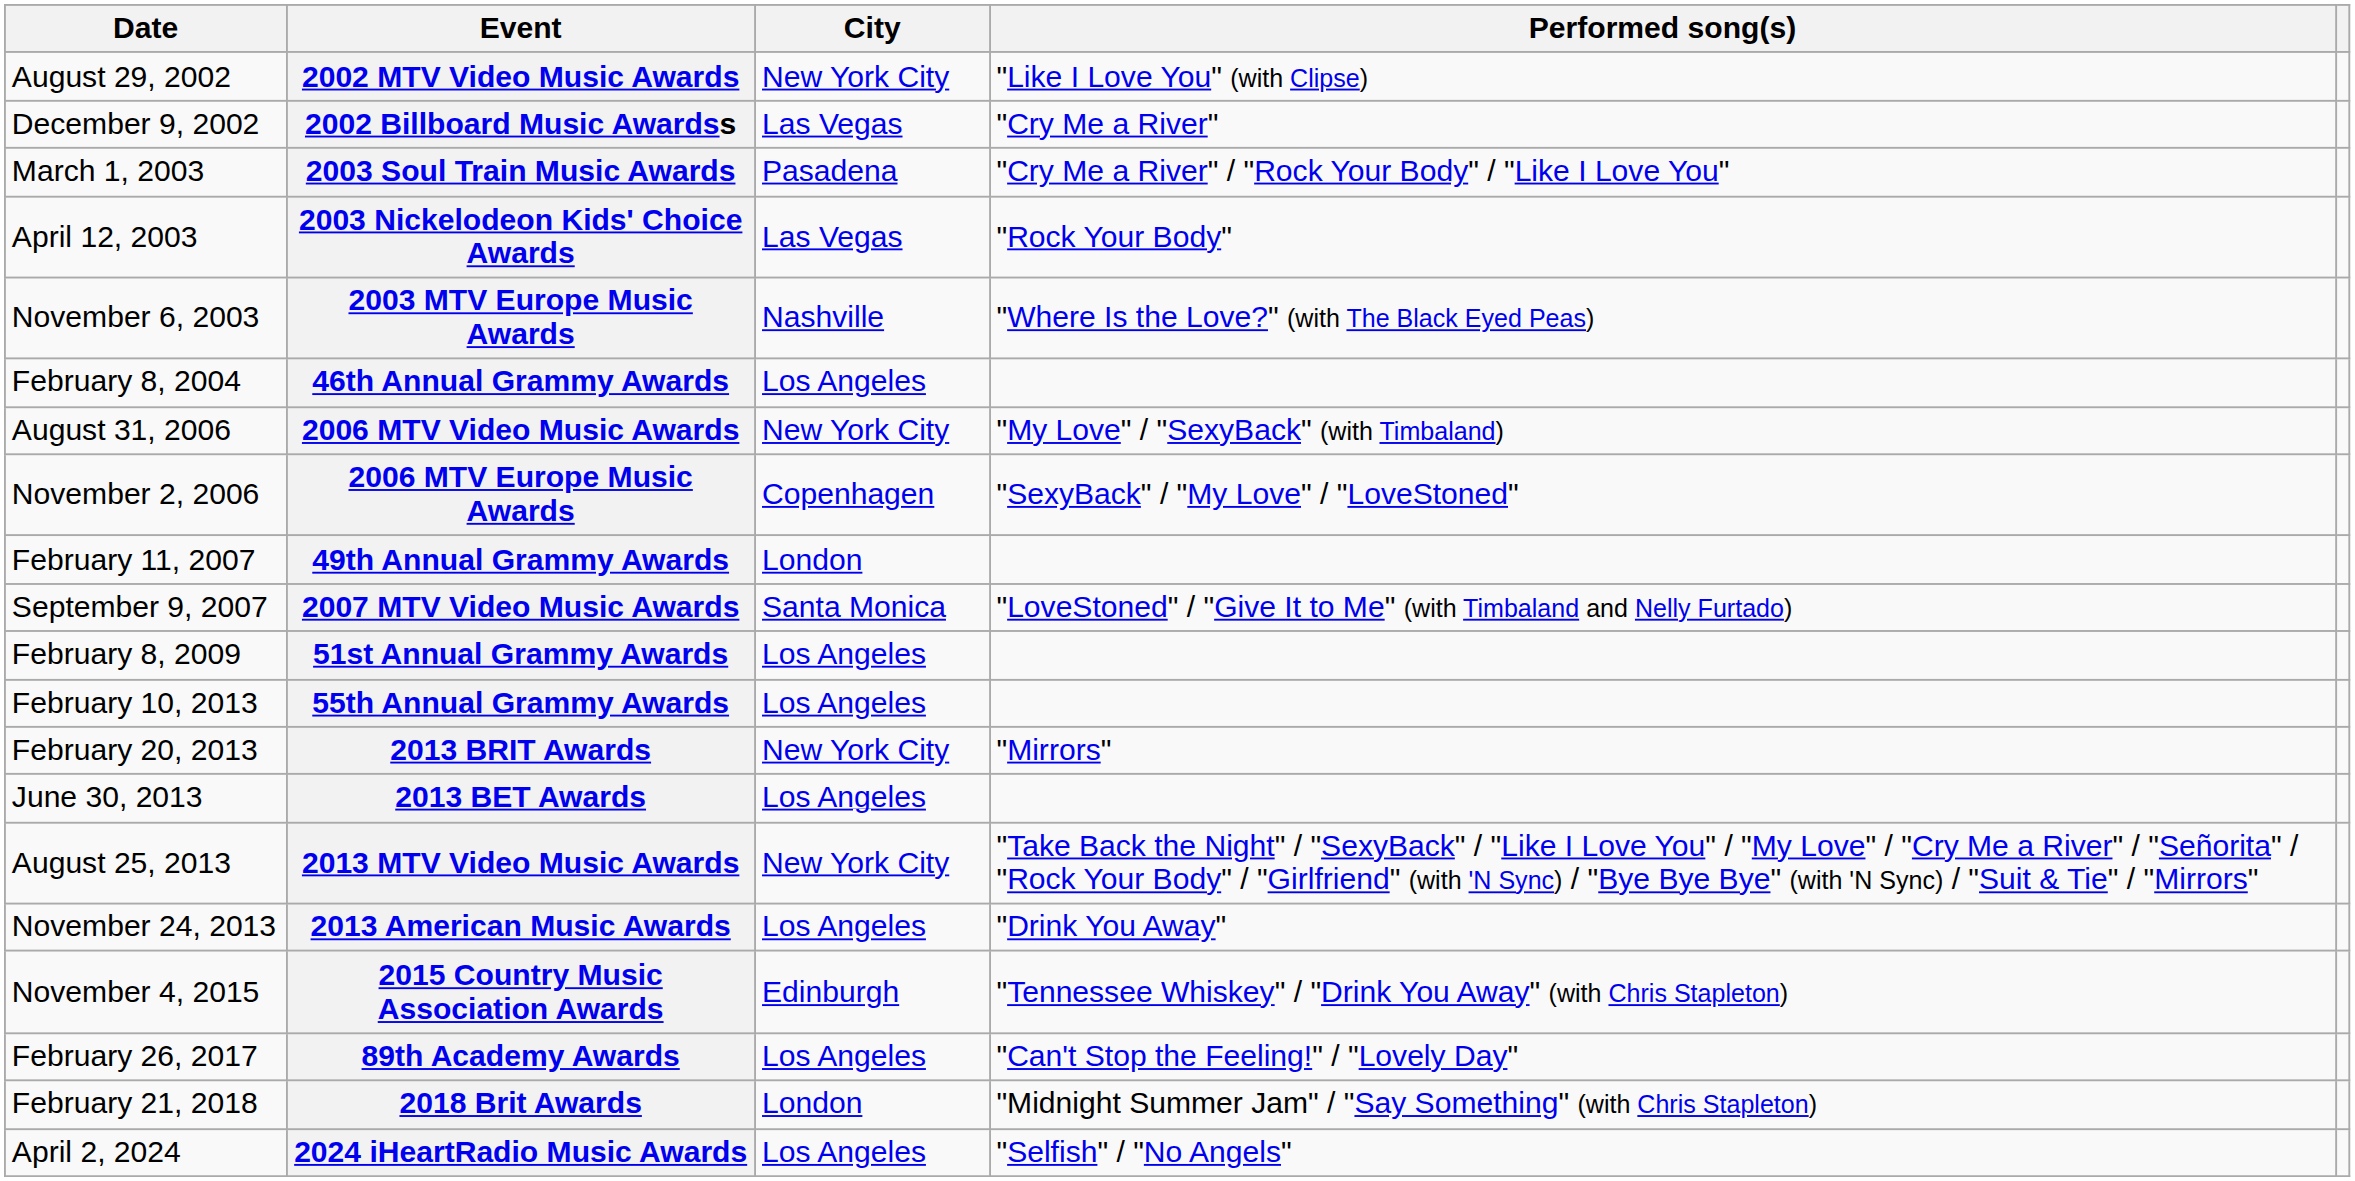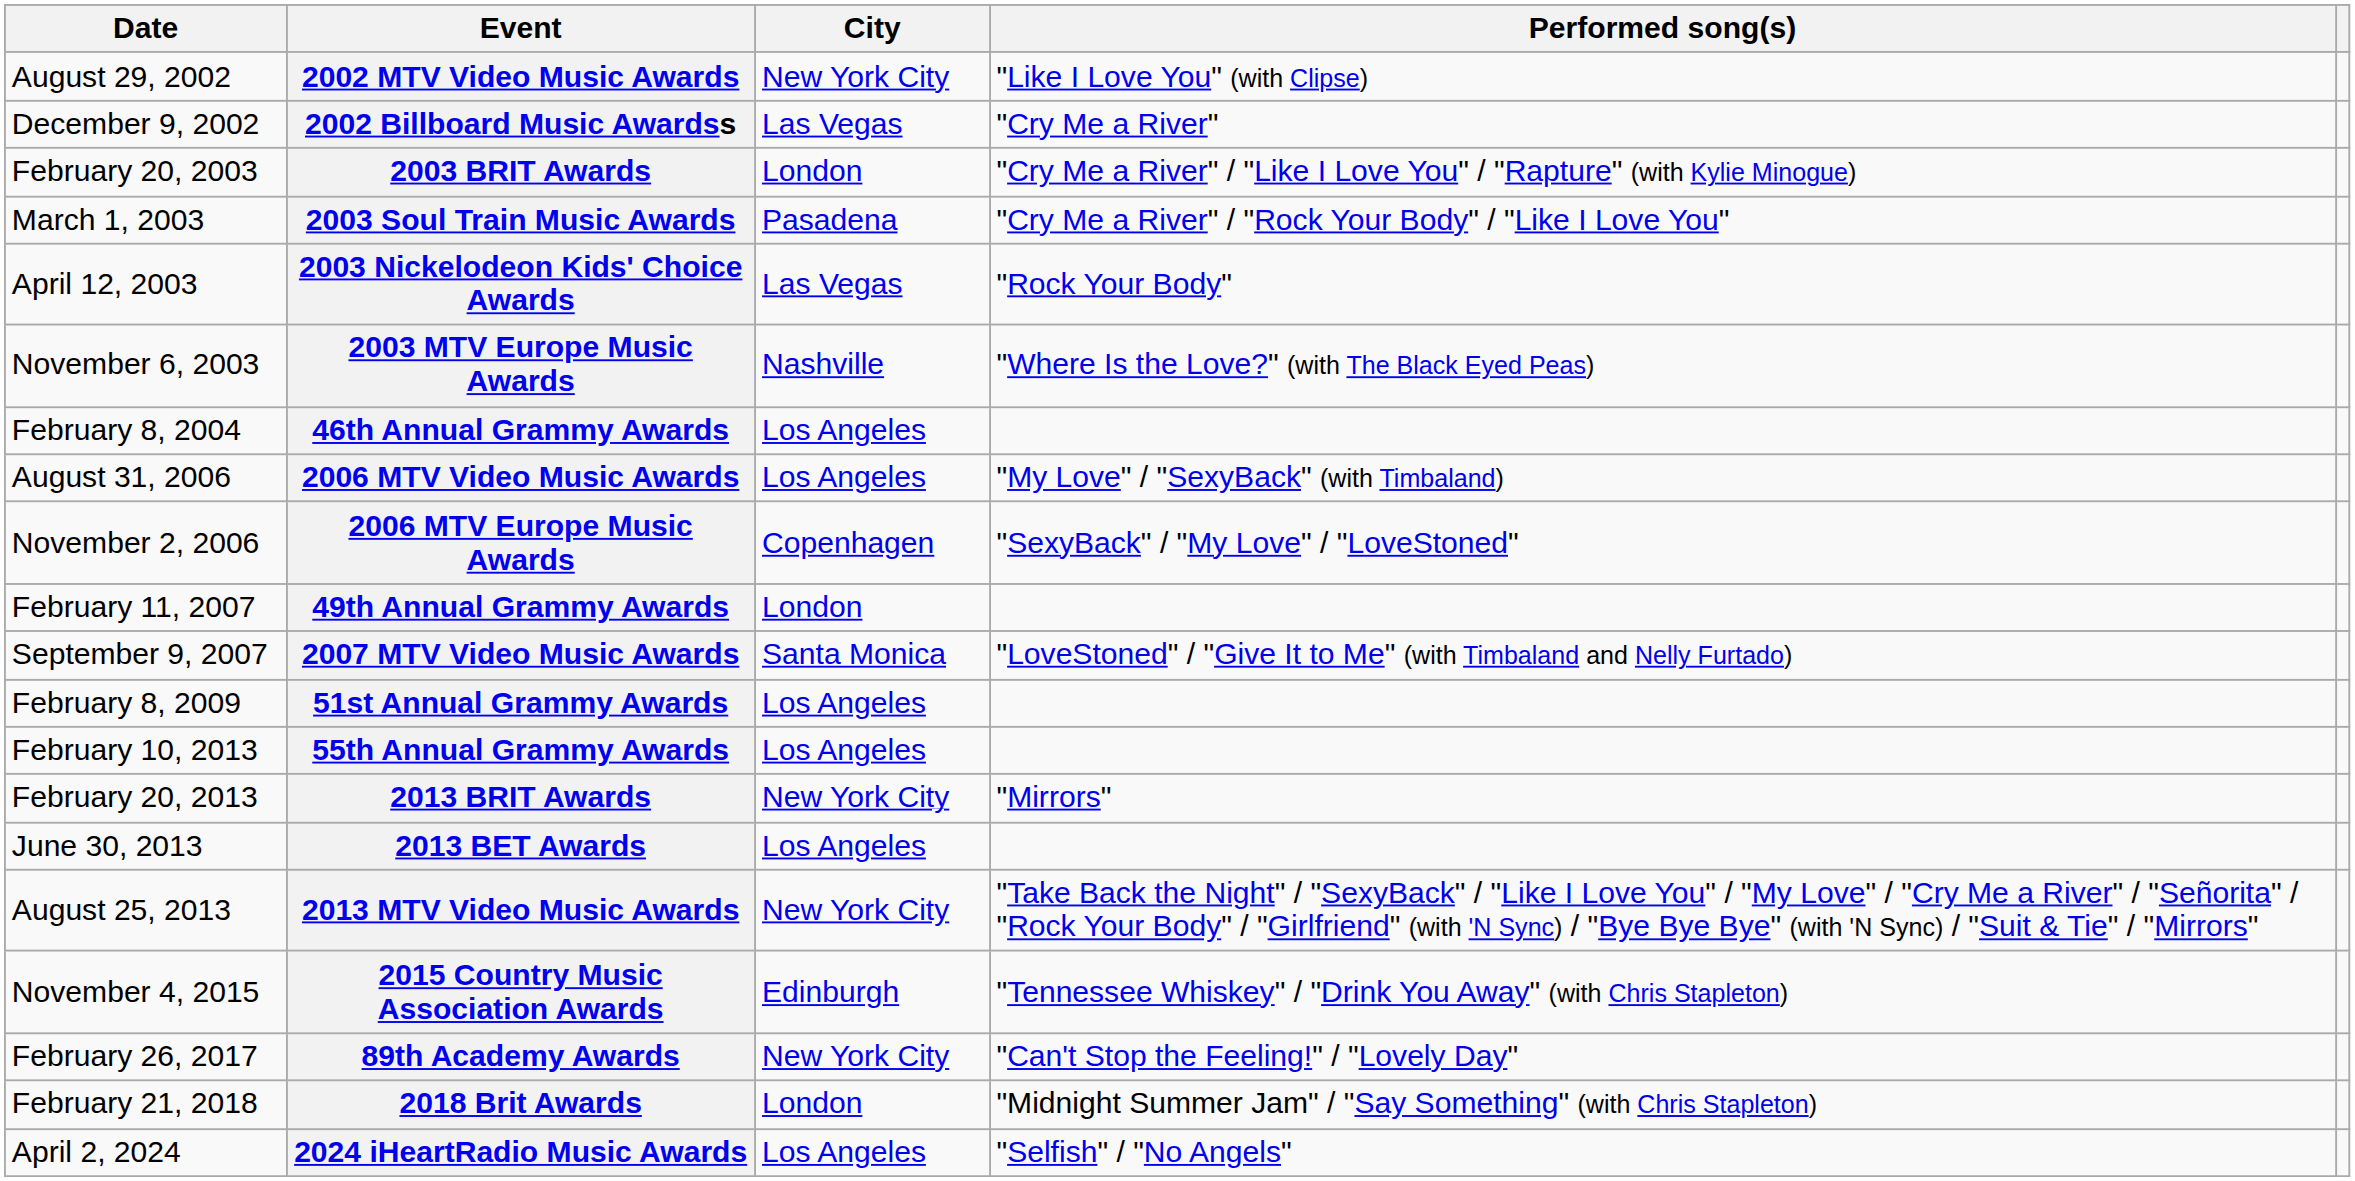+ row: February 20, 2003 | 2003 BRIT Awards | London | "Cry Me a River" / "Like I Love You" / "Rapture" (with Kylie Minogue)
2006 MTV Video Music Awards | City: New York City -> Los Angeles
- row: November 24, 2013 | 2013 American Music Awards | Los Angeles | "Drink You Away"
89th Academy Awards | City: Los Angeles -> New York City
